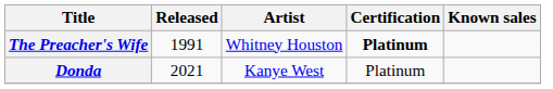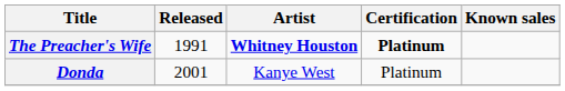The Preacher's Wife | Artist: normal -> bold
Donda | Released: 2021 -> 2001
